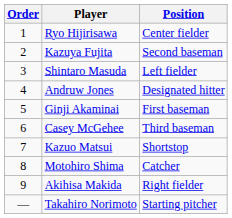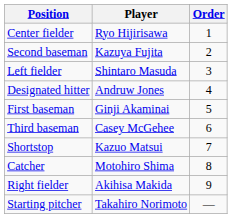columns swapped: Order <-> Position
